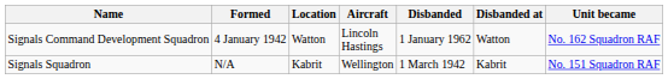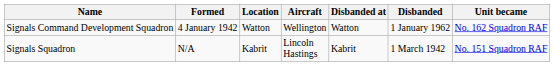columns swapped: Disbanded at <-> Disbanded
Signals Command Development Squadron | Aircraft: Lincoln Hastings -> Wellington
Signals Squadron | Aircraft: Wellington -> Lincoln Hastings
